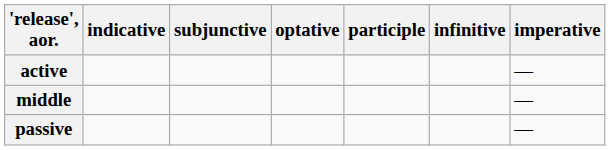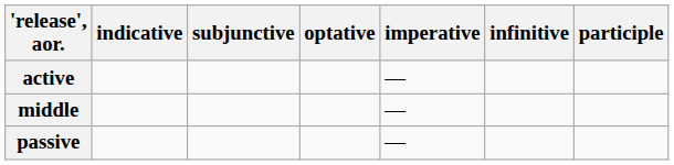columns swapped: imperative <-> participle
